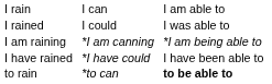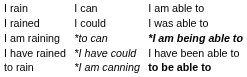I am raining | column 3: *I am canning -> *to can
I am raining | column 5: normal -> bold
to rain | column 3: *to can -> *I am canning
